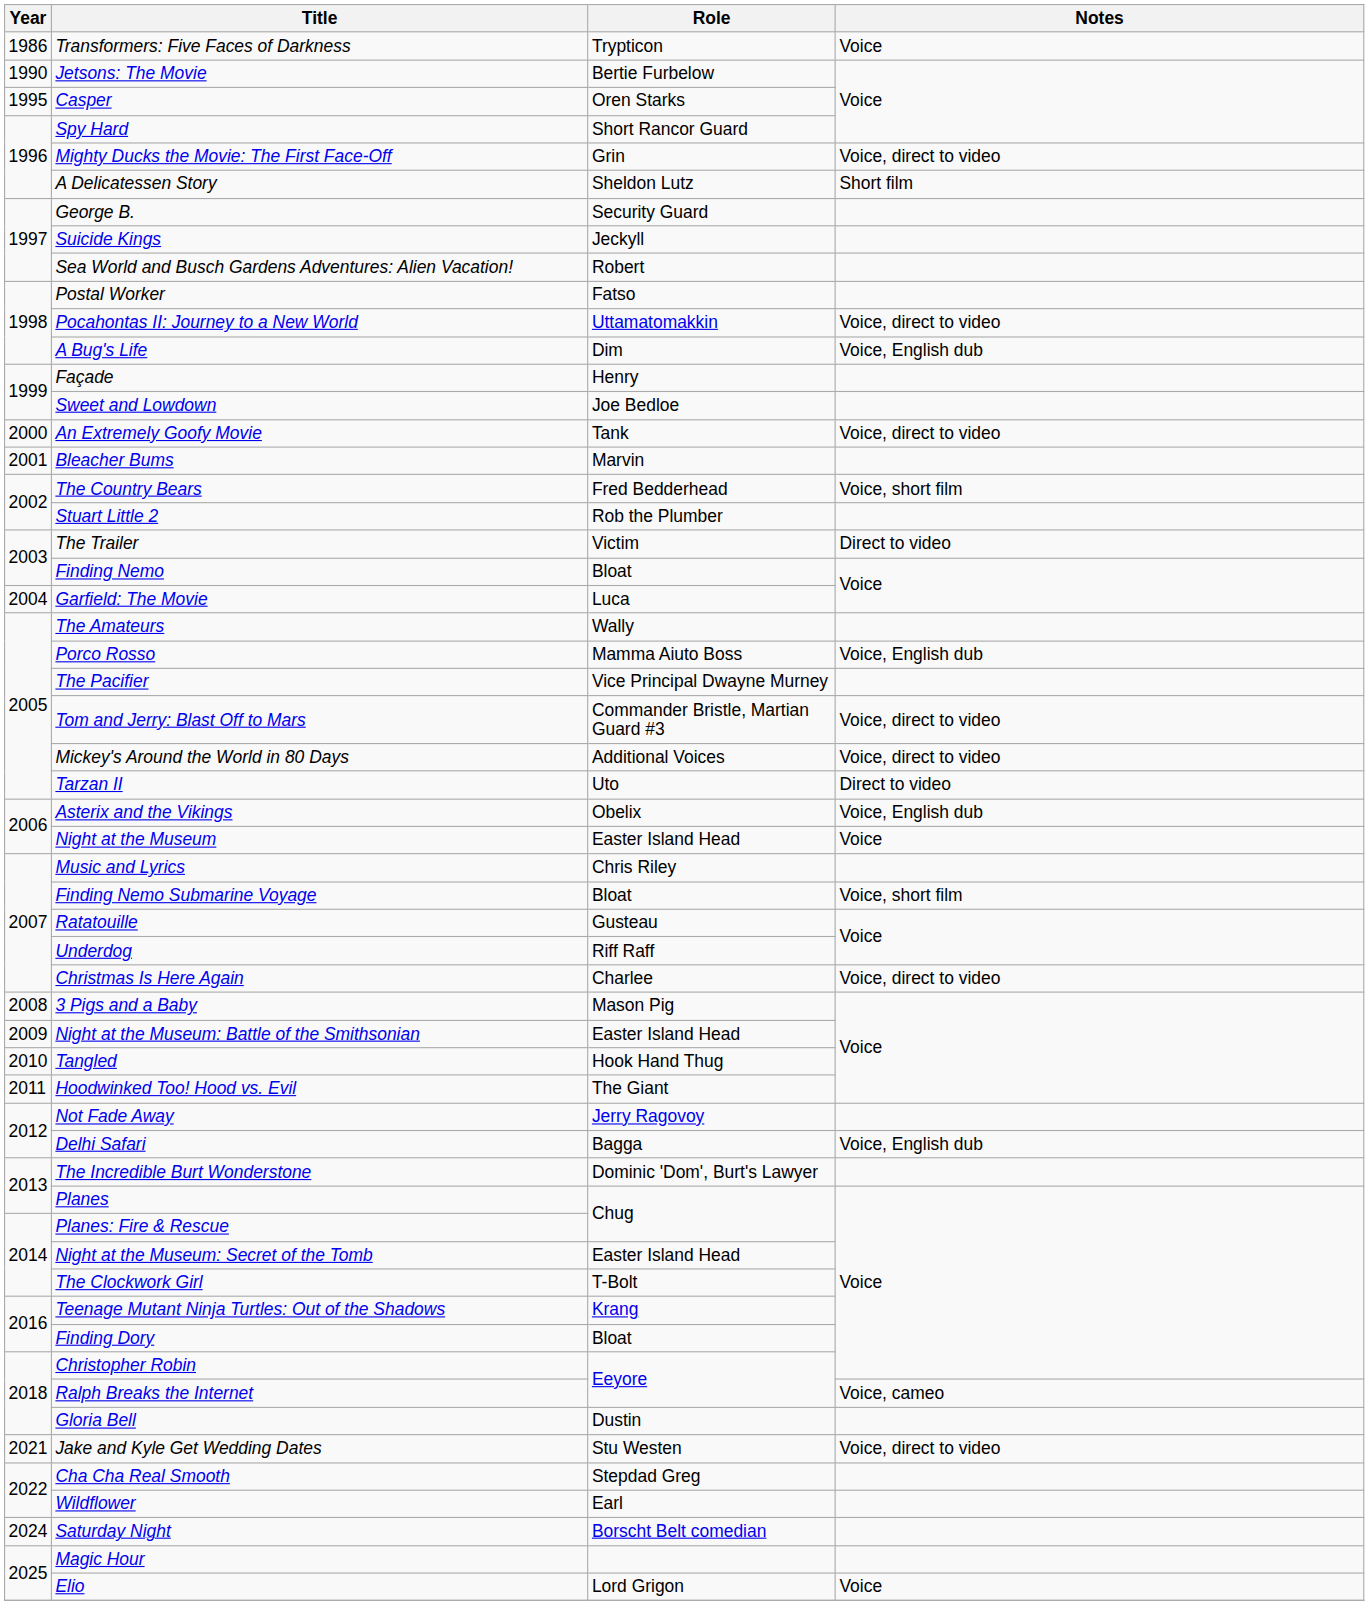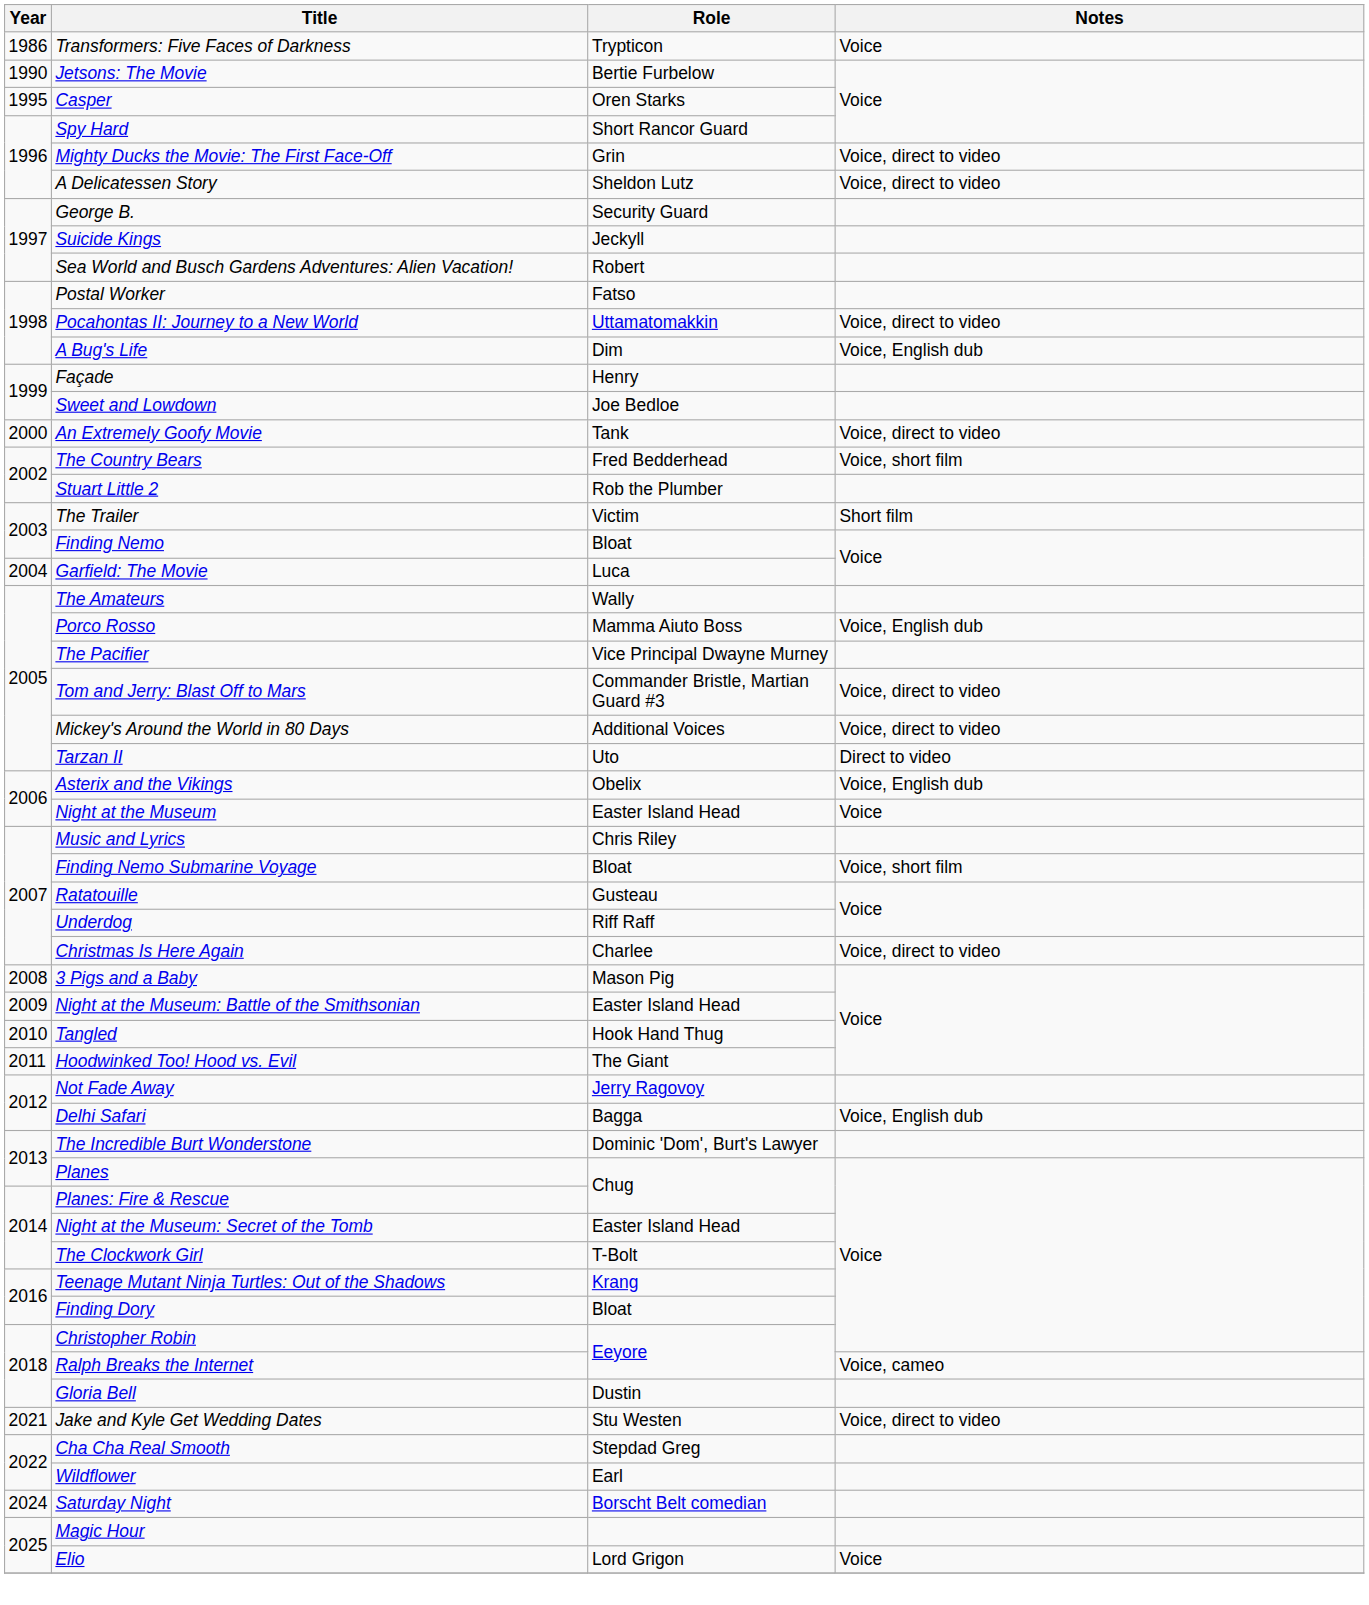A Delicatessen Story | Notes: Short film -> Voice, direct to video
- row: 2001 | Bleacher Bums | Marvin
The Trailer | Notes: Direct to video -> Short film
